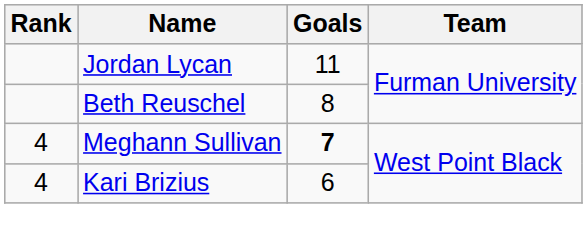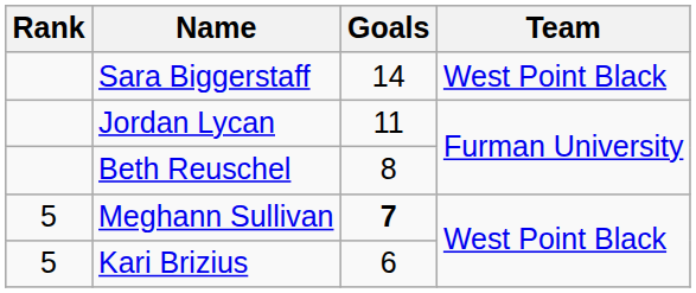+ row: Sara Biggerstaff | 14 | West Point Black
Meghann Sullivan | Rank: 4 -> 5
Kari Brizius | Rank: 4 -> 5
